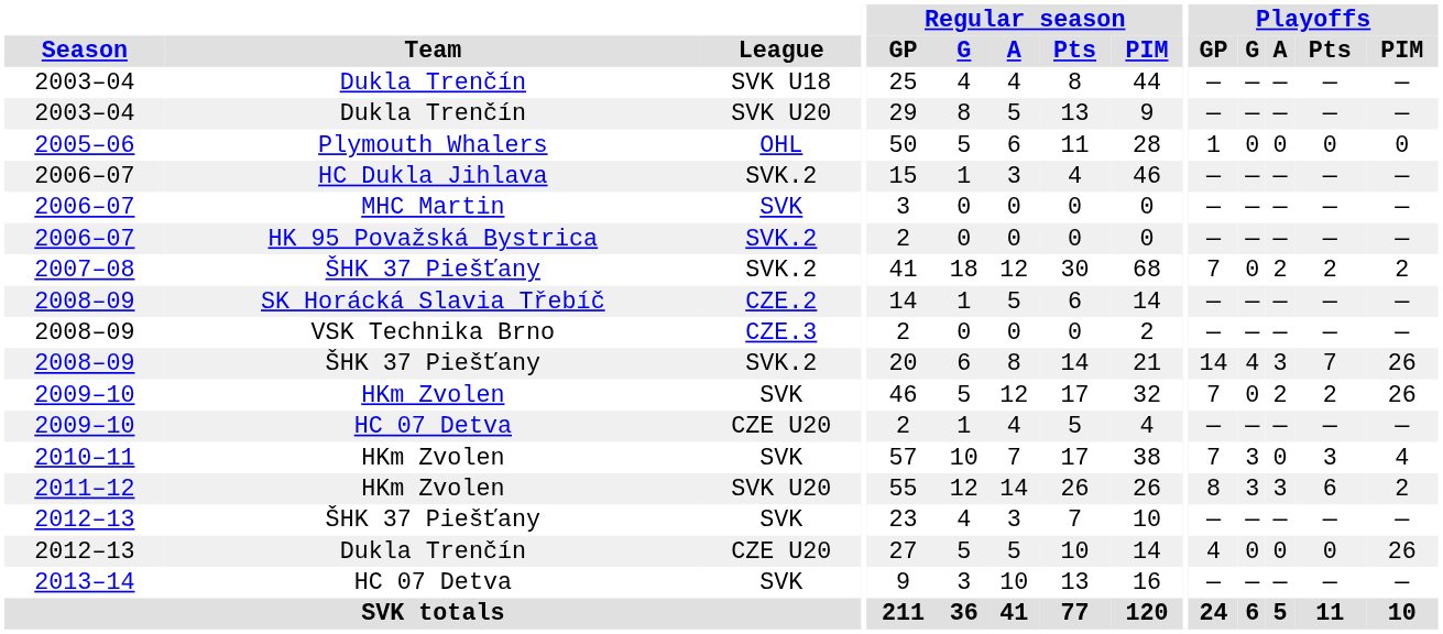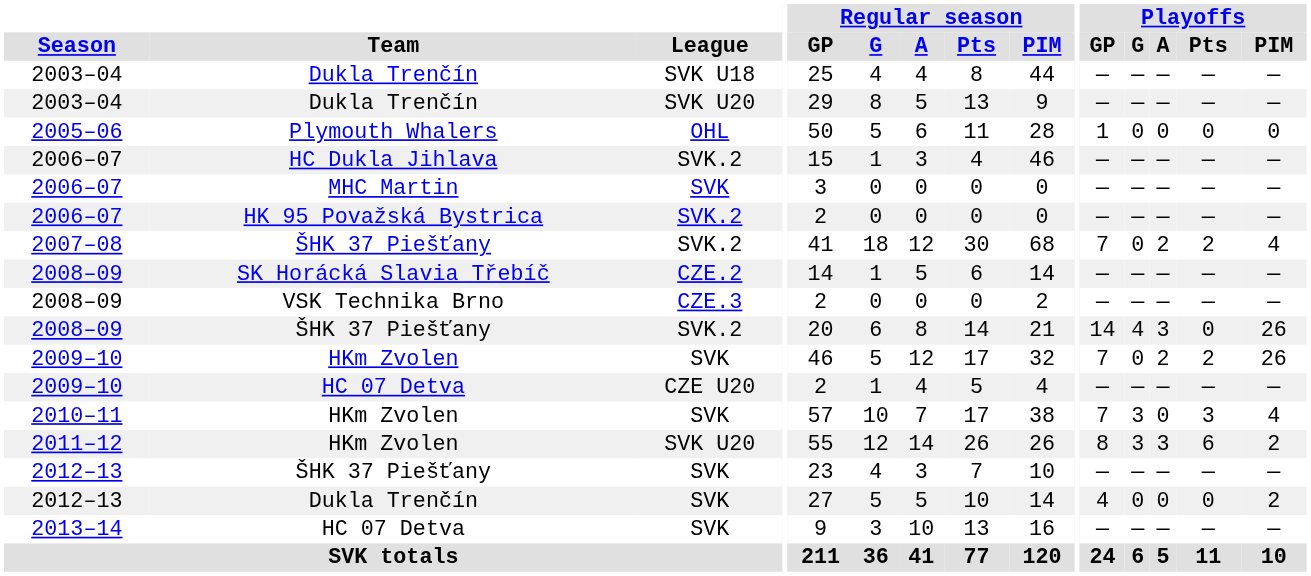2007–08 | Playoffs / PIM: 2 -> 4
2008–09 / ŠHK 37 Piešťany | Playoffs / Pts: 7 -> 0
2012–13 / Dukla Trenčín | League: CZE U20 -> SVK
2012–13 / Dukla Trenčín | Playoffs / PIM: 26 -> 2
